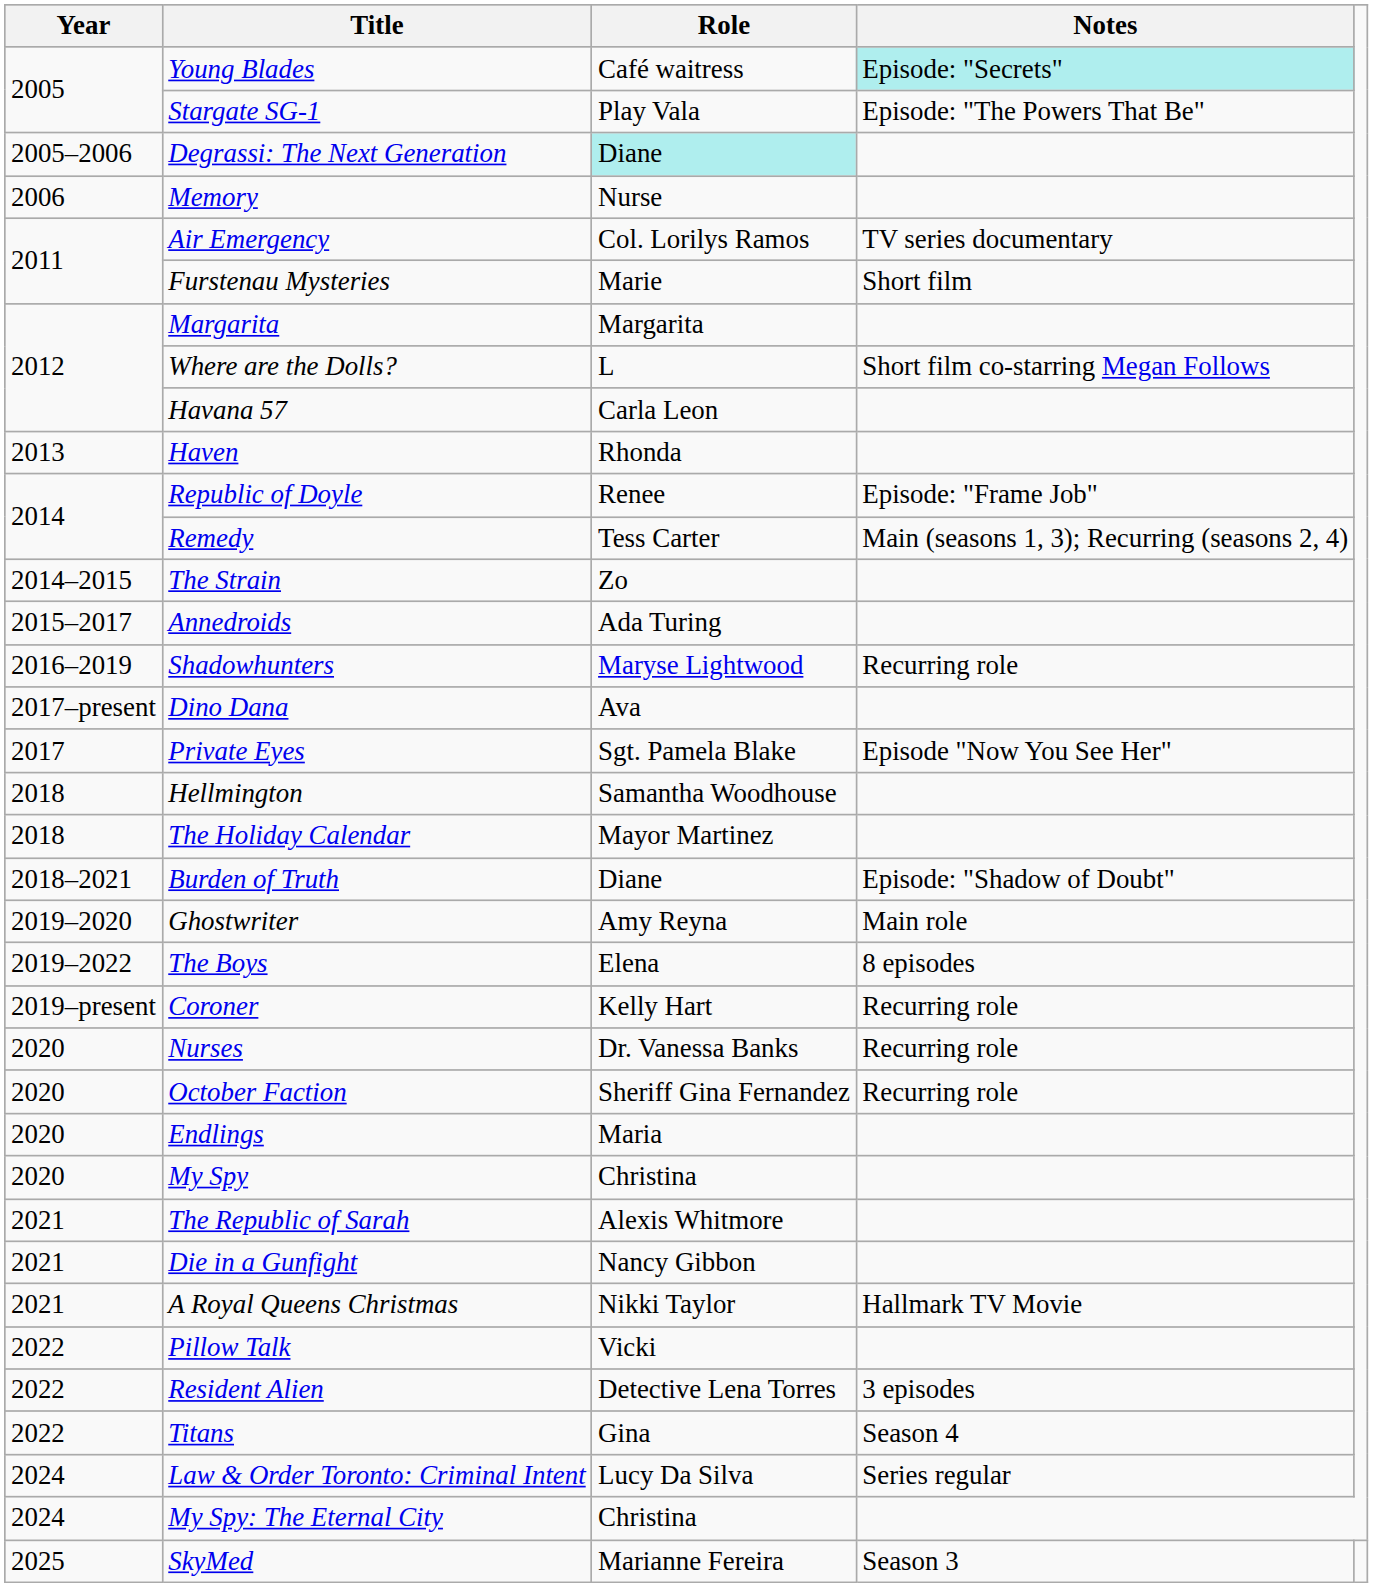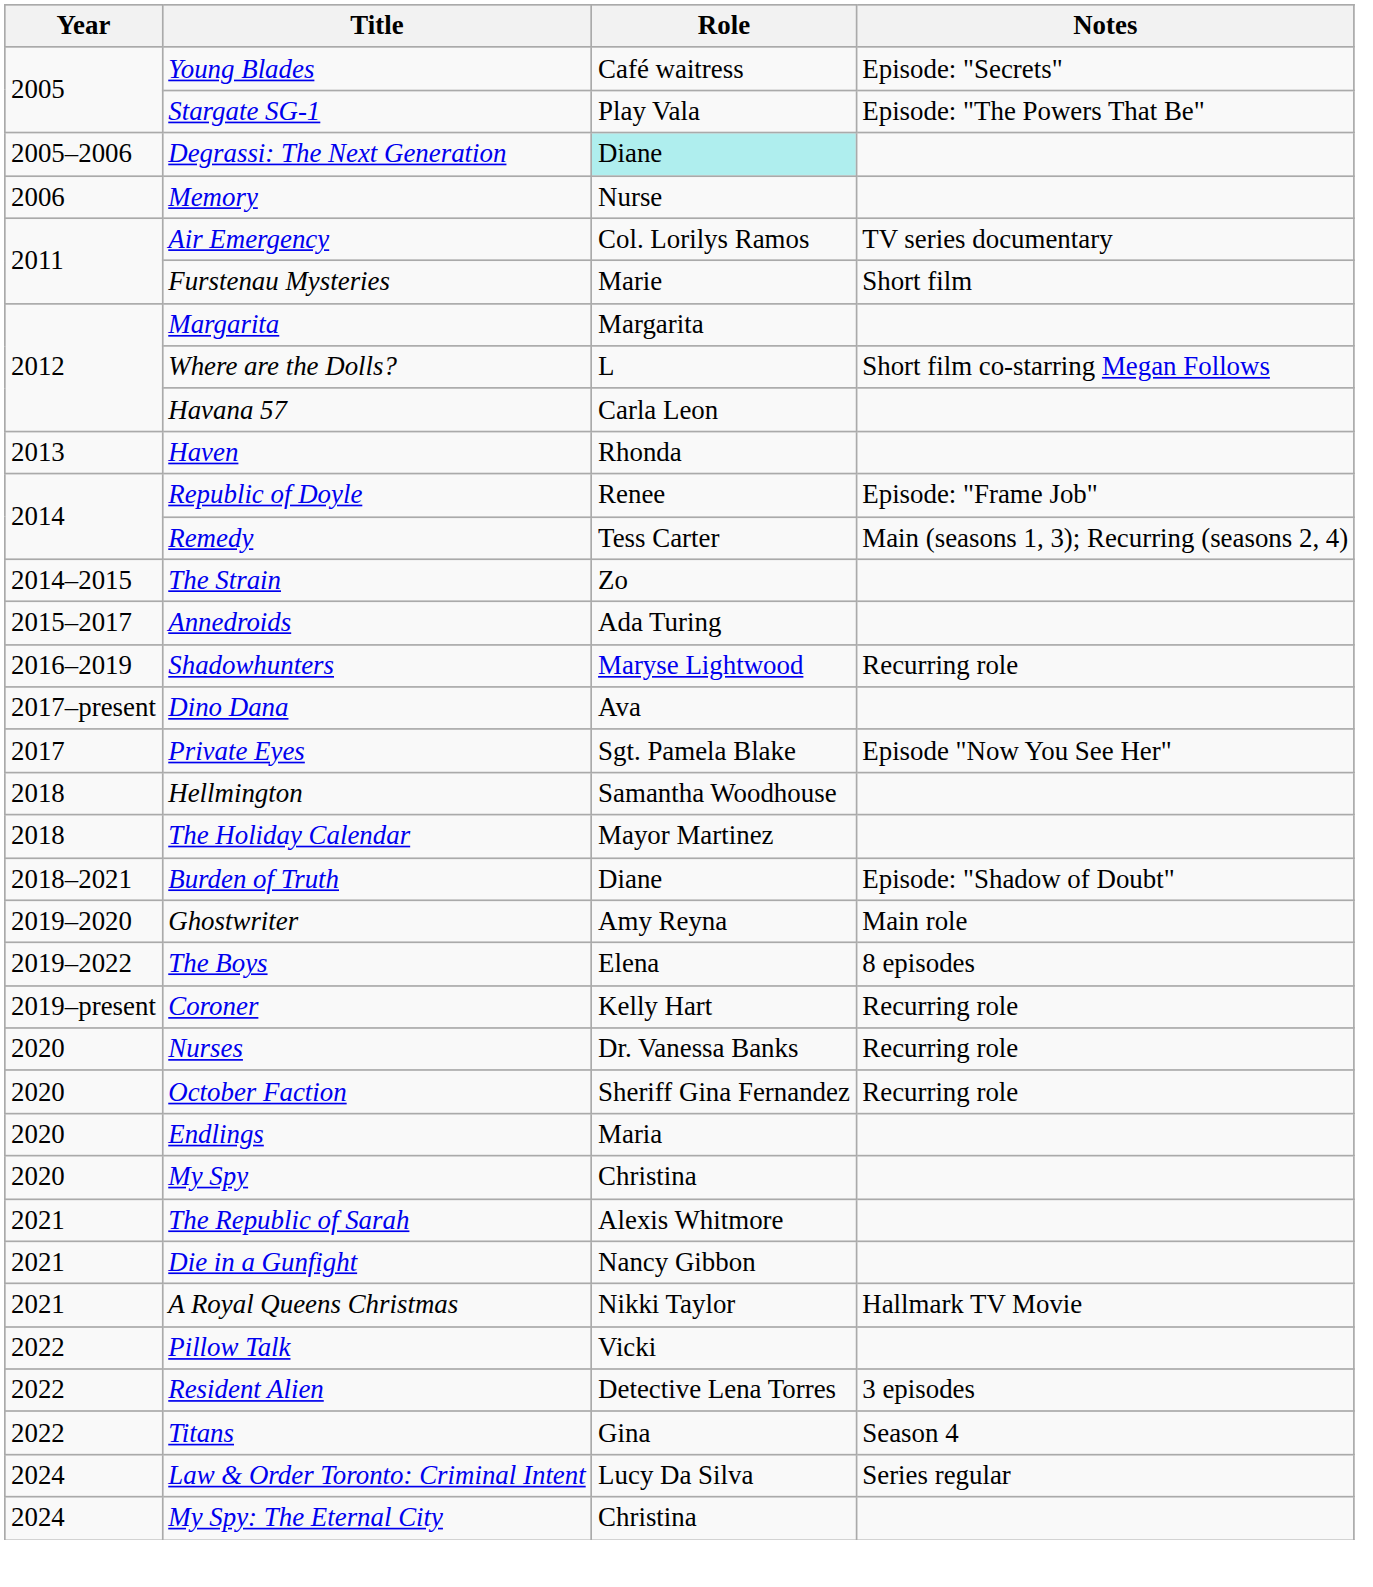Young Blades | Notes: paleturquoise background -> no background
- row: 2025 | SkyMed | Marianne Fereira | Season 3
